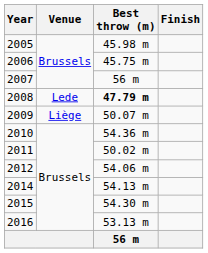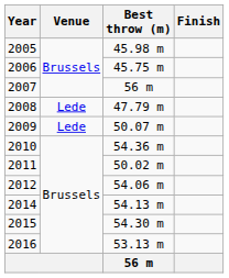2008 | Best throw (m): bold -> normal
2009 | Venue: Liège -> Lede
